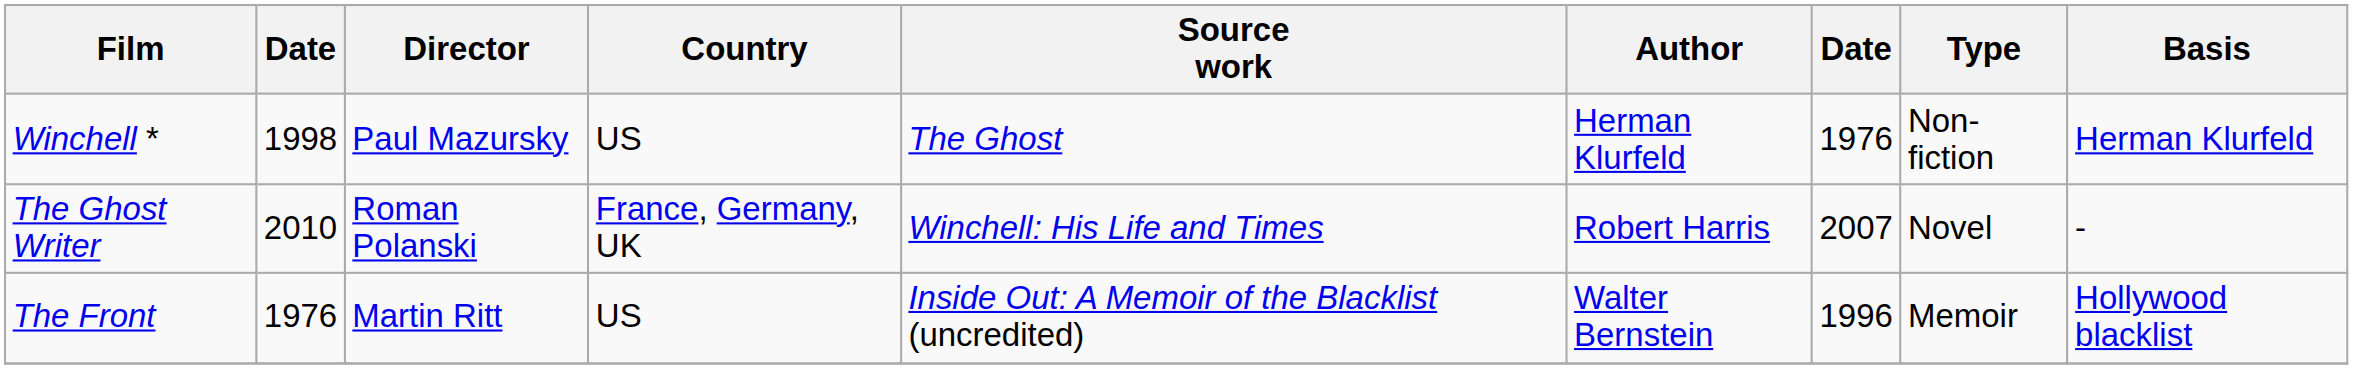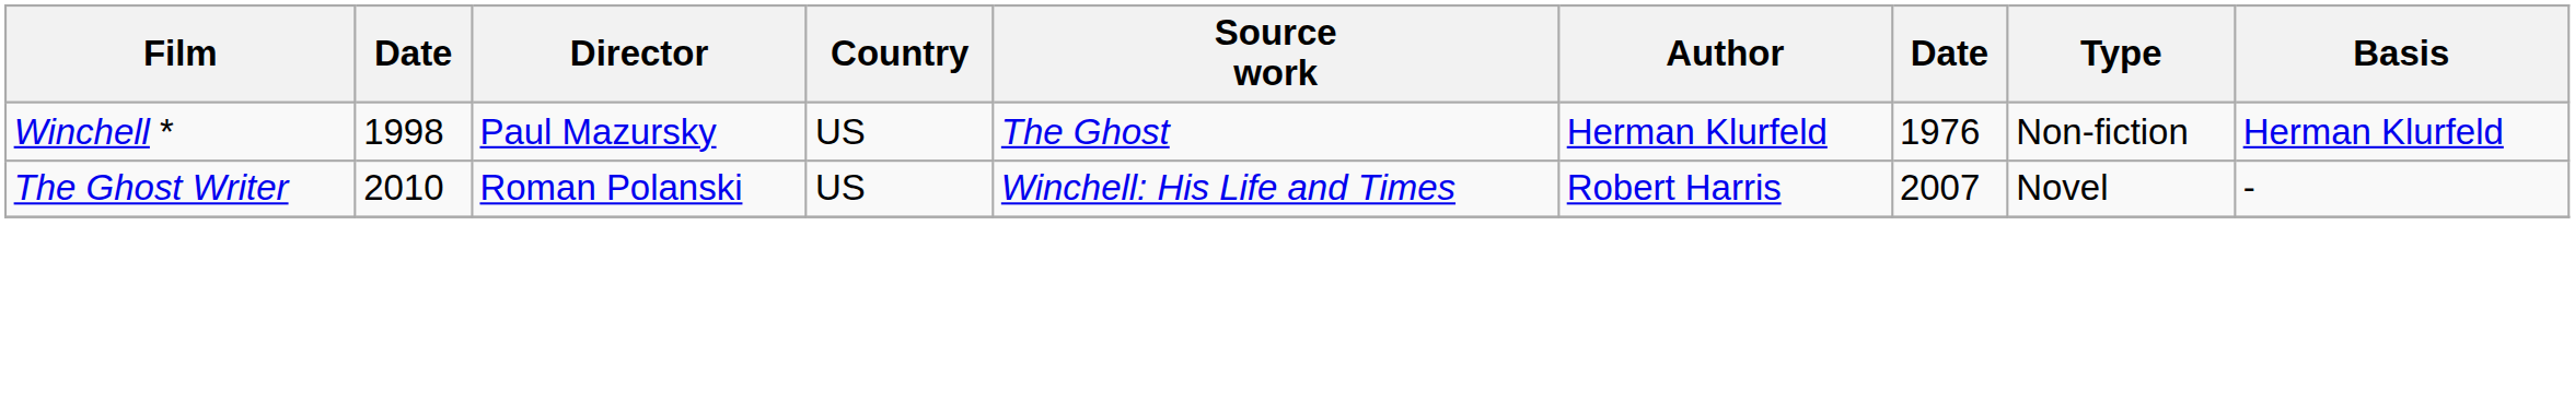The Ghost Writer | Country: France, Germany, UK -> US
- row: The Front | 1976 | Martin Ritt | US | Inside Out: A Memoir of the Blacklist (uncredited) | Walter Bernstein | 1996 | Memoir | Hollywood blacklist
